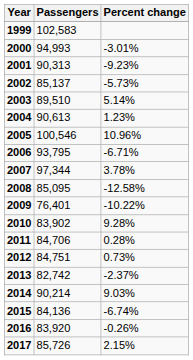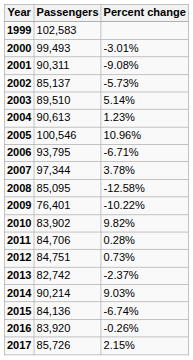2000 | Passengers: 94,993 -> 99,493
2001 | Passengers: 90,313 -> 90,311
2001 | Percent change: -9.23% -> -9.08%
2010 | Percent change: 9.28% -> 9.82%
